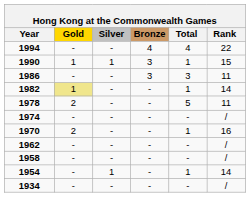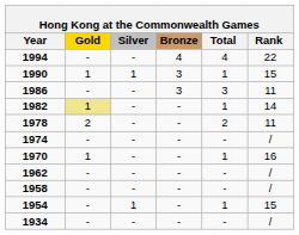1978 | Total: 5 -> 2
1970 | Gold: 2 -> 1
1954 | Rank: 14 -> 15
